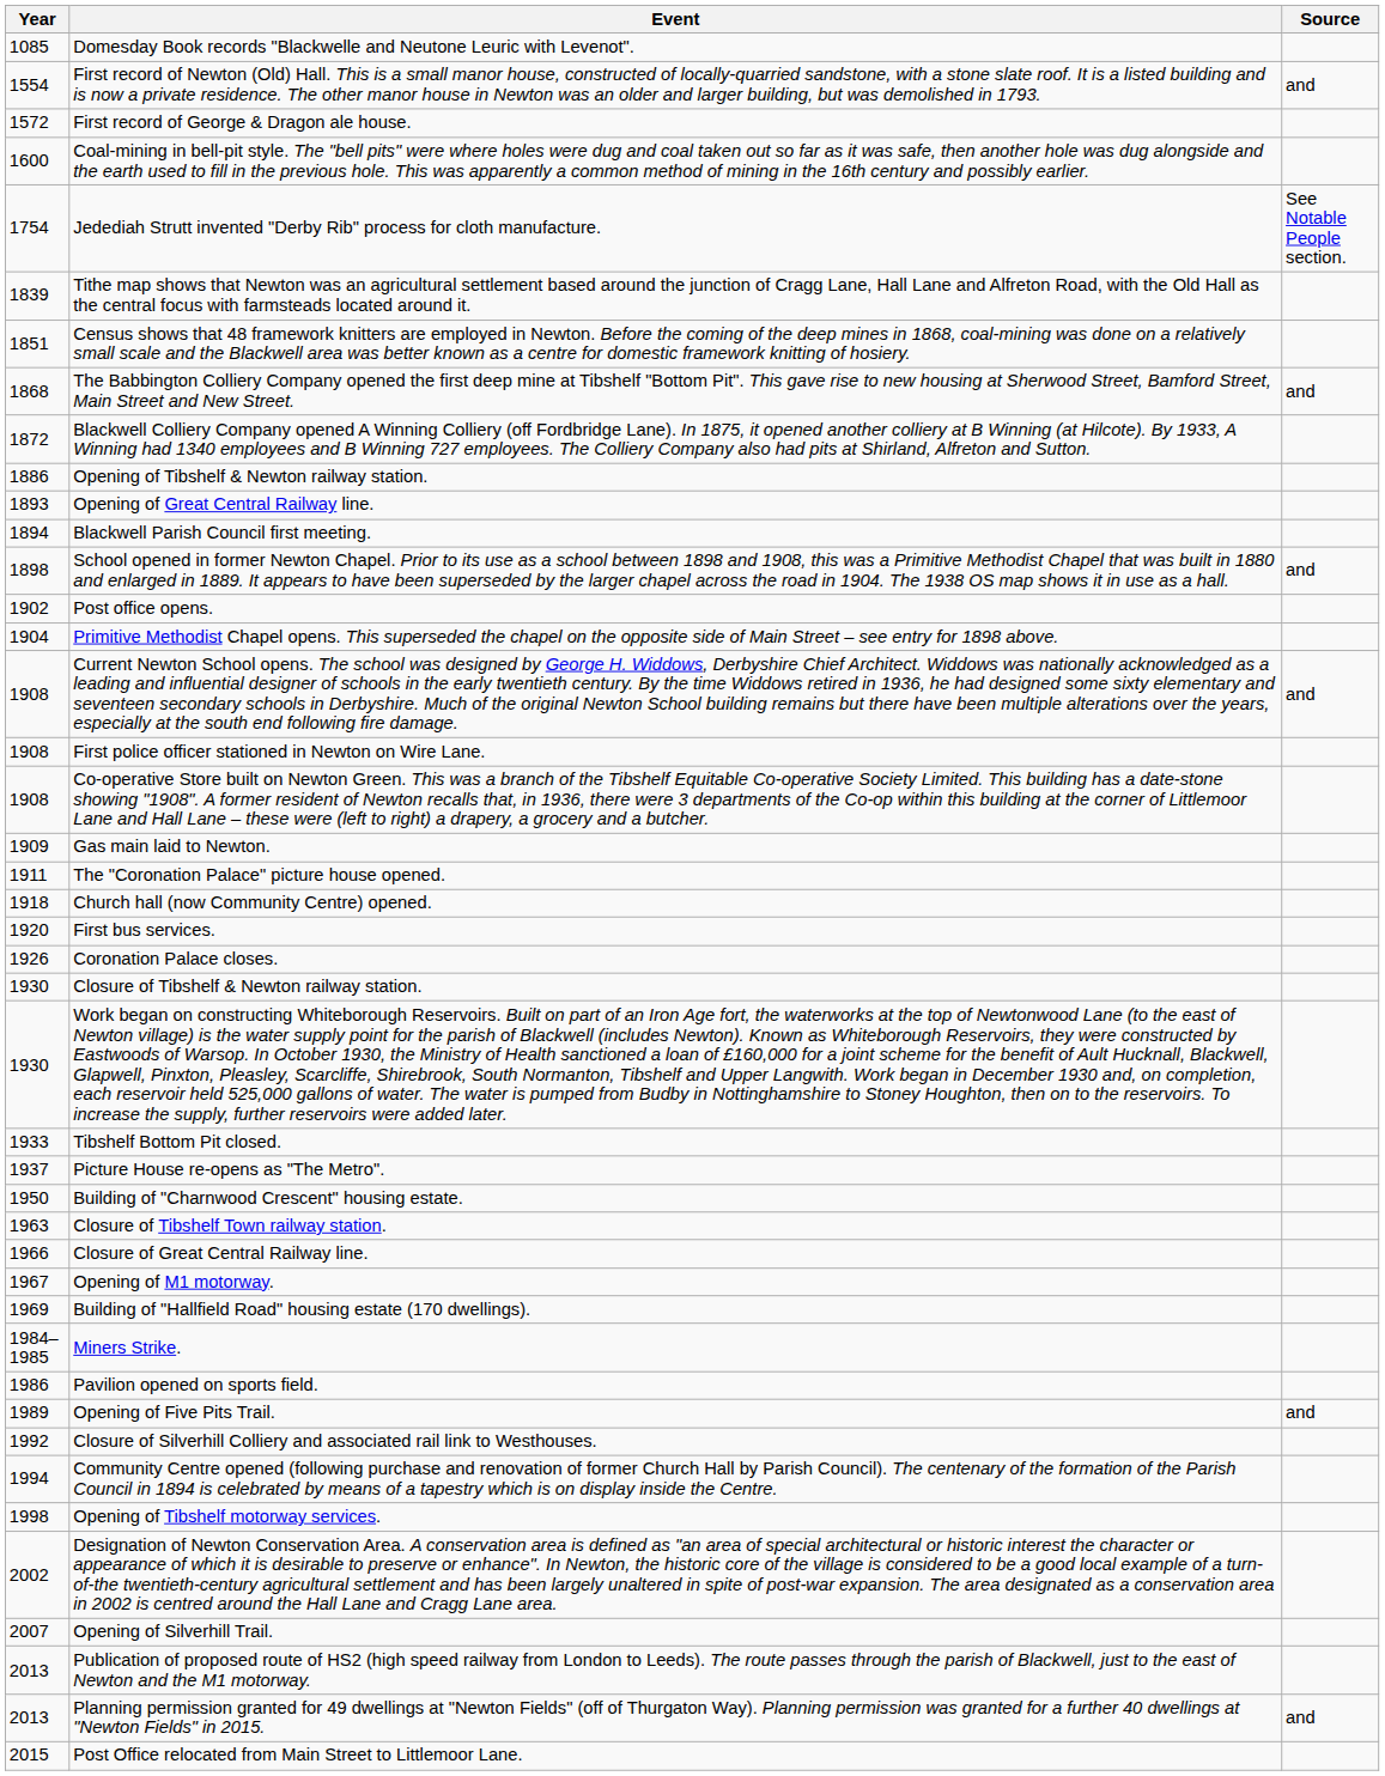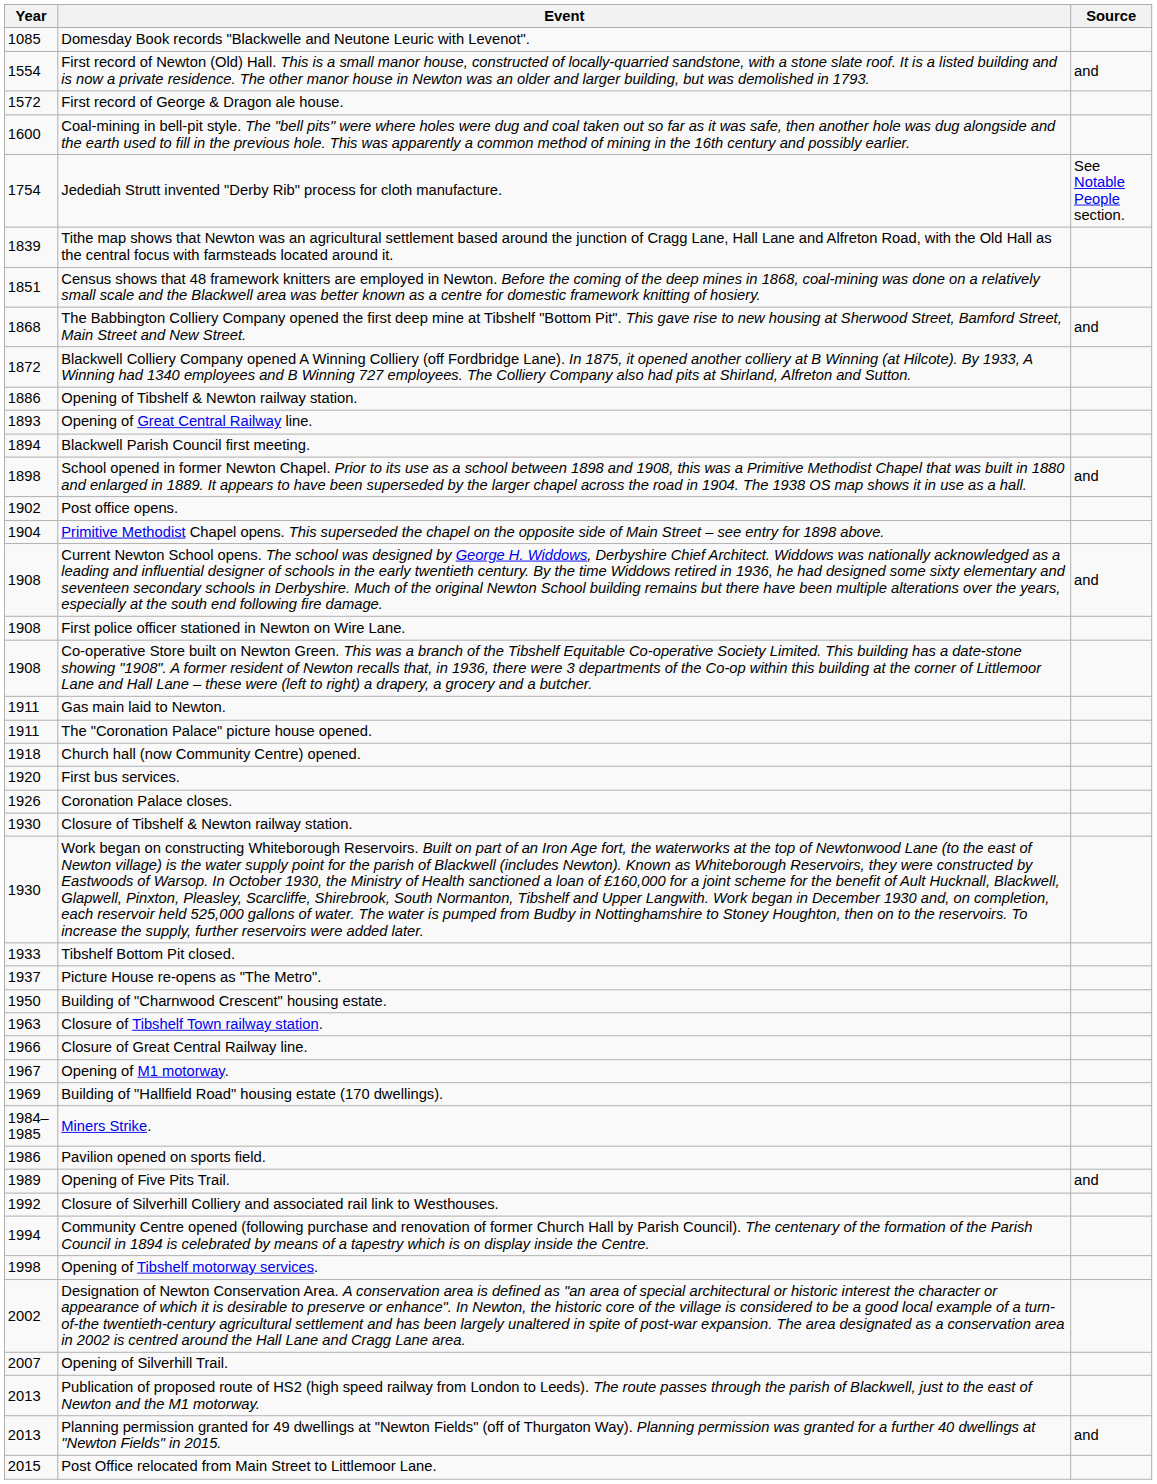Gas main laid to Newton. | Year: 1909 -> 1911
